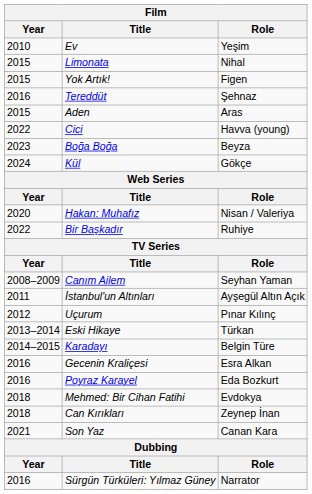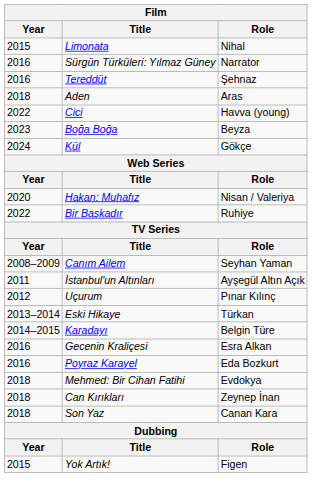- row: 2010 | Ev | Yeşim
rows swapped: Yok Artık! <-> Sürgün Türküleri: Yılmaz Güney
Aden | Year: 2015 -> 2018
Son Yaz | Year: 2021 -> 2018
